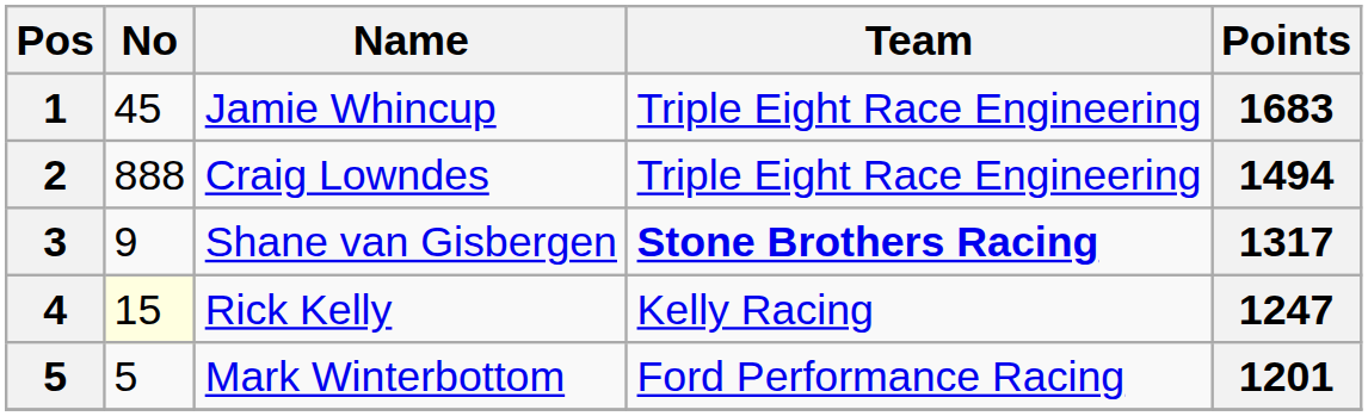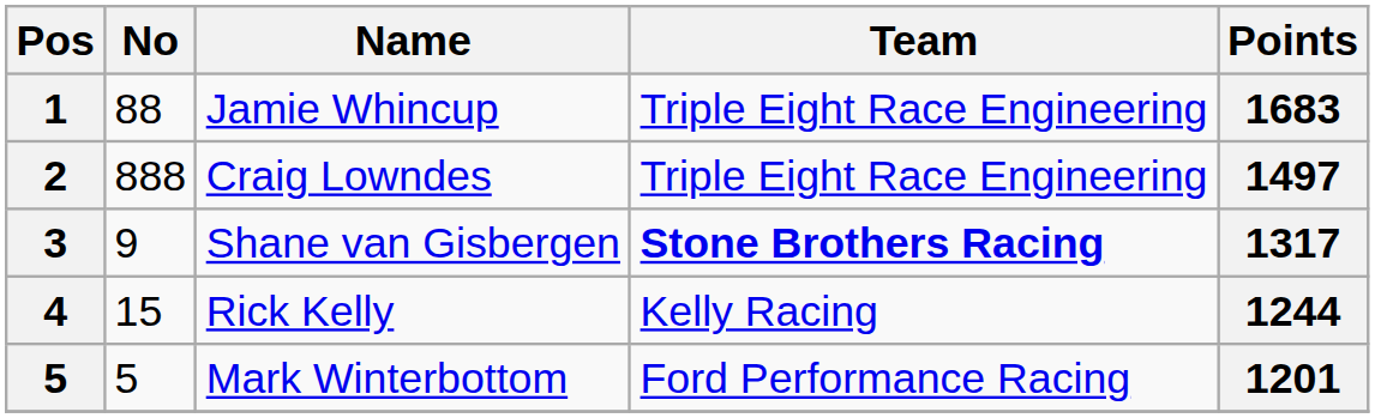Jamie Whincup | No: 45 -> 88
Craig Lowndes | Points: 1494 -> 1497
Rick Kelly | No: lightyellow background -> no background
Rick Kelly | Points: 1247 -> 1244
